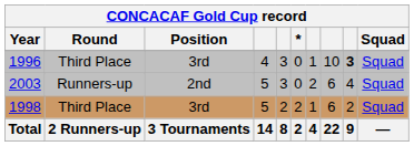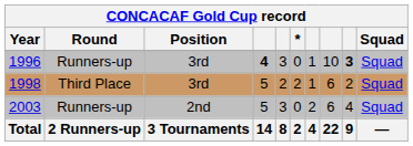1996 | Round: Third Place -> Runners-up
1996 | column 4: normal -> bold
rows swapped: 1998 <-> 2003
